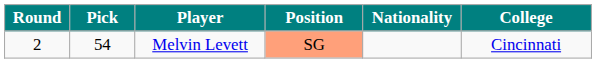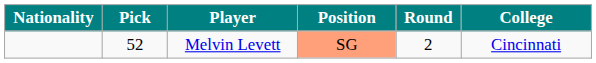columns swapped: Round <-> Nationality
Melvin Levett | Pick: 54 -> 52
